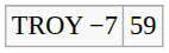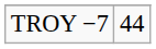TROY −7 | column 2: 59 -> 44
